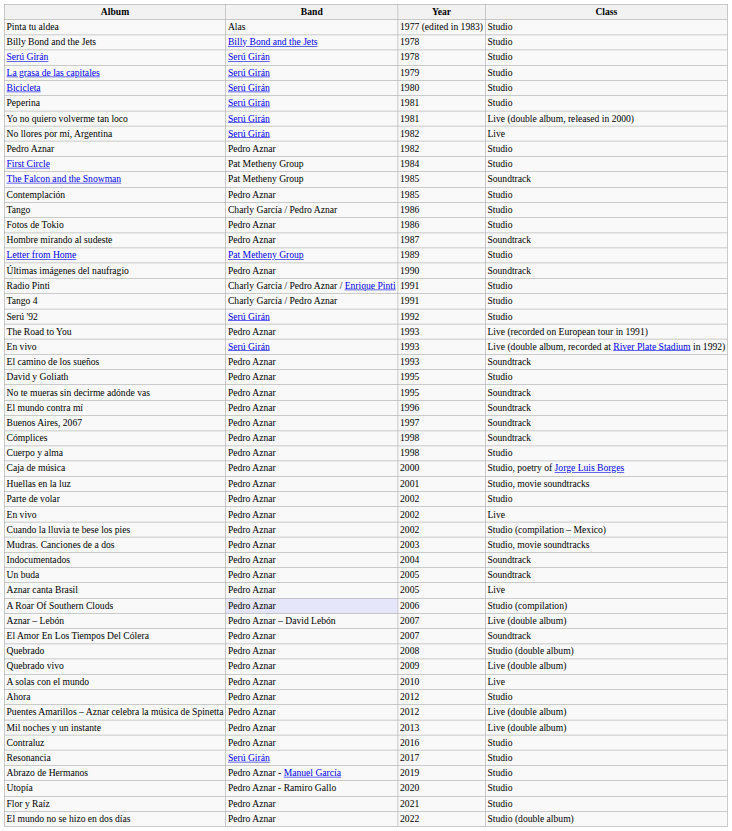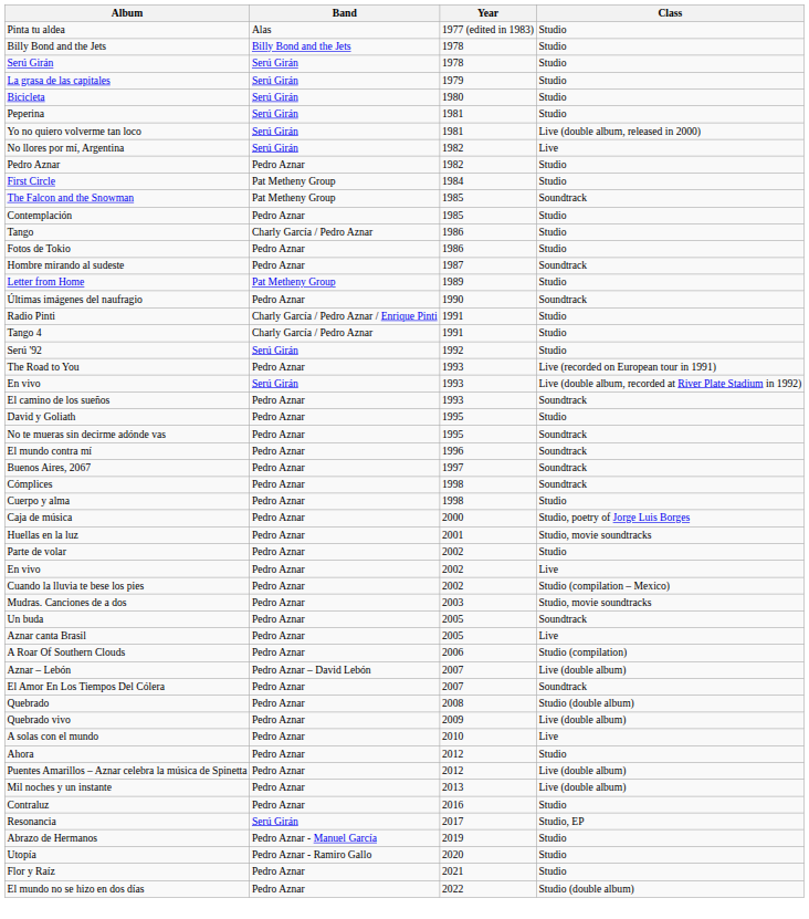- row: Indocumentados | Pedro Aznar | 2004 | Soundtrack
A Roar Of Southern Clouds | Band: lavender background -> no background
Resonancia | Class: Studio -> Studio, EP
